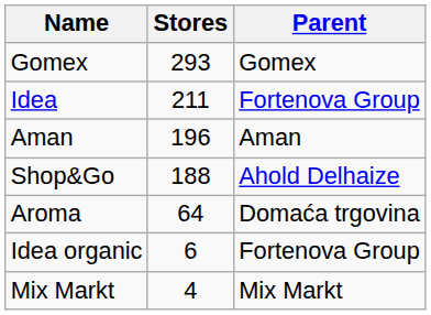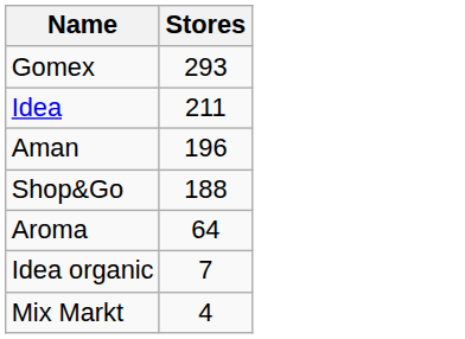- column: Parent | Gomex | Fortenova Group | Aman | Ahold Delhaize | Domaća trgovina | Fortenova Group | Mix Markt
Idea organic | Stores: 6 -> 7
